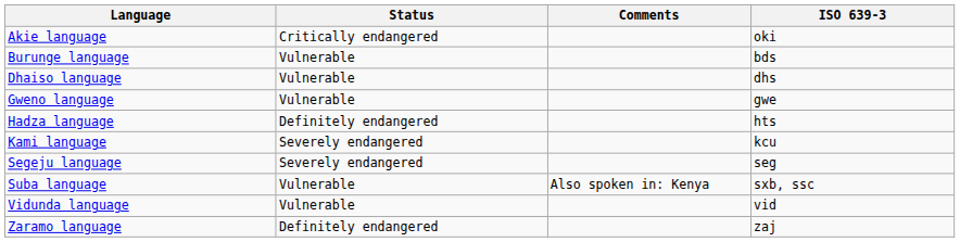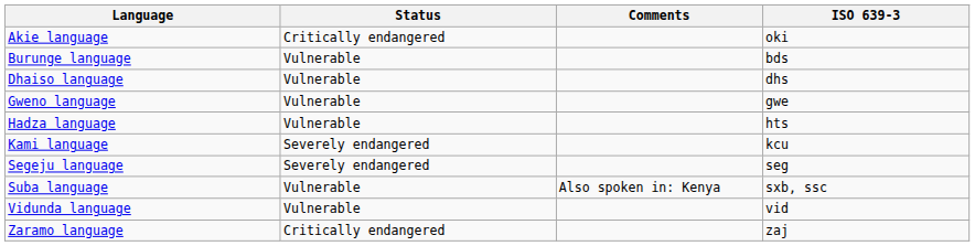Hadza language | Status: Definitely endangered -> Vulnerable
Zaramo language | Status: Definitely endangered -> Critically endangered
